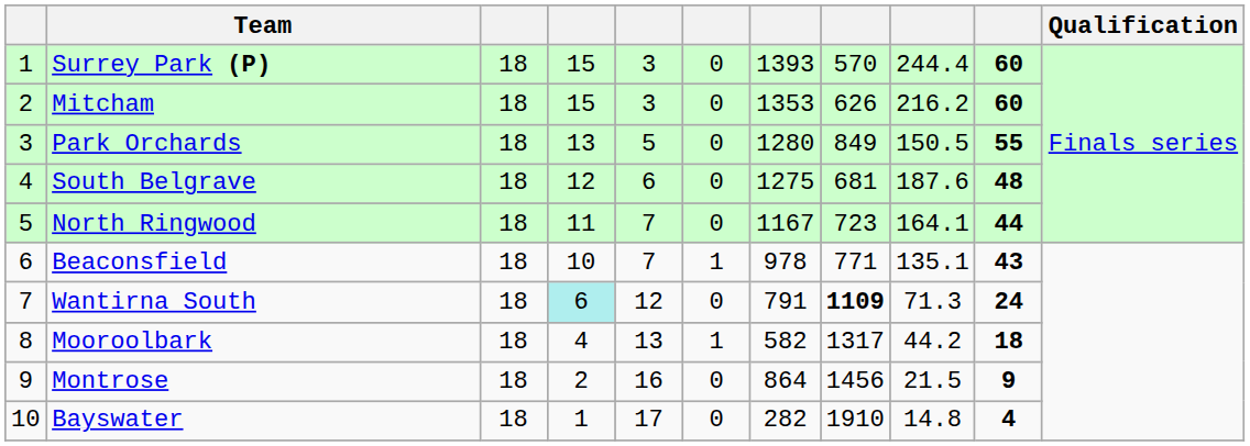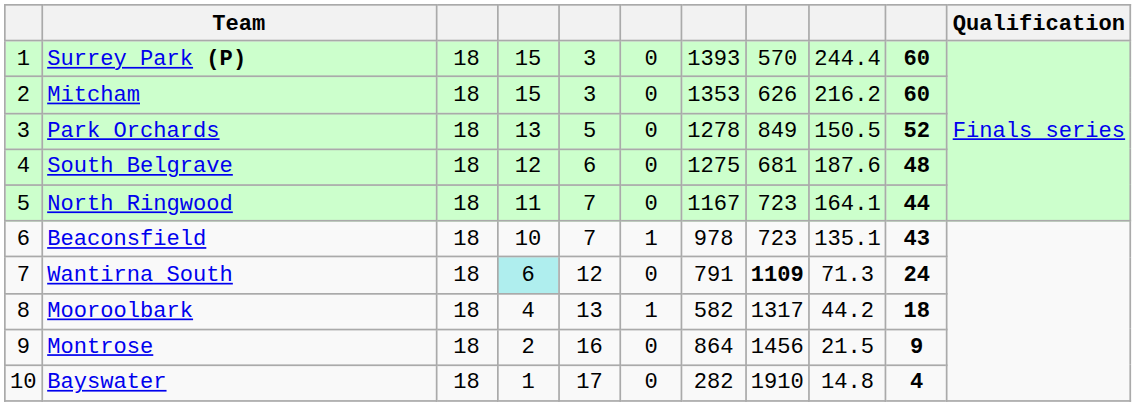Park Orchards | column 7: 1280 -> 1278
Park Orchards | column 10: 55 -> 52
Beaconsfield | column 8: 771 -> 723
